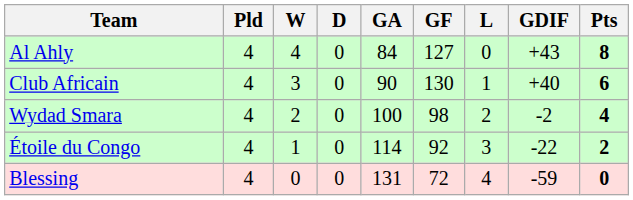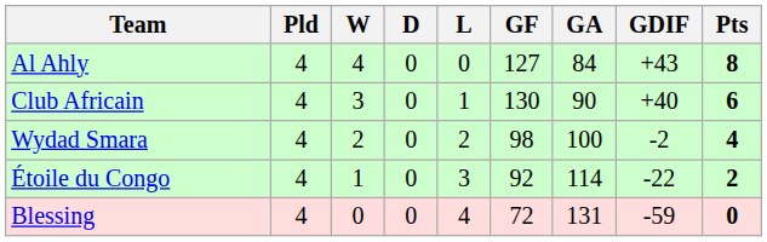columns swapped: L <-> GA
